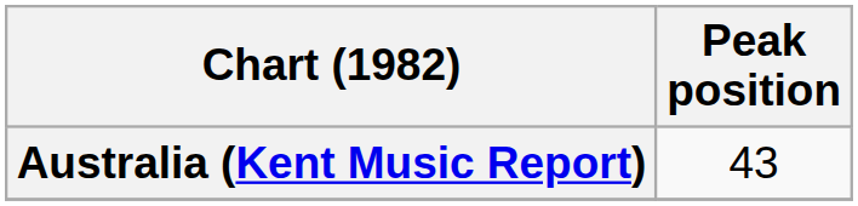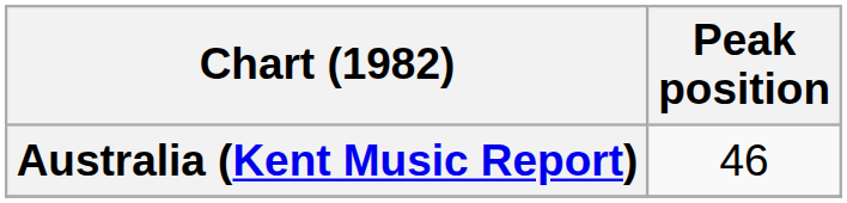Australia (Kent Music Report) | Peak position: 43 -> 46
